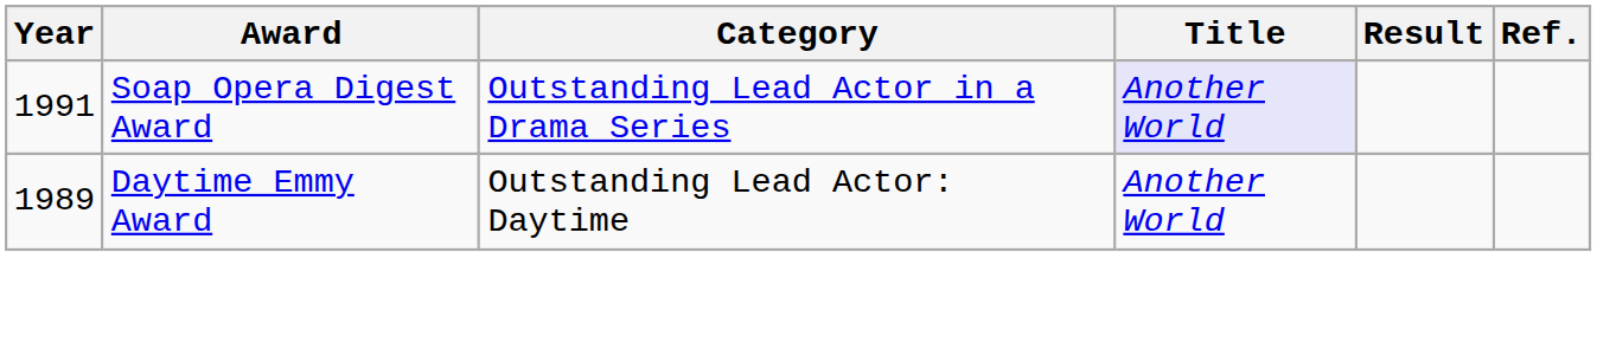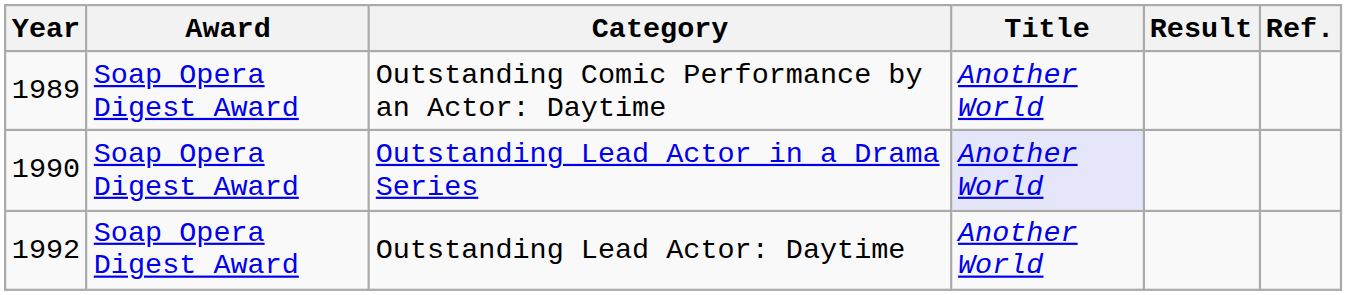+ row: 1989 | Soap Opera Digest Award | Outstanding Comic Performance by an Actor: Daytime | Another World
Outstanding Lead Actor in a Drama Series | Year: 1991 -> 1990
Outstanding Lead Actor: Daytime | Year: 1989 -> 1992
Outstanding Lead Actor: Daytime | Award: Daytime Emmy Award -> Soap Opera Digest Award
